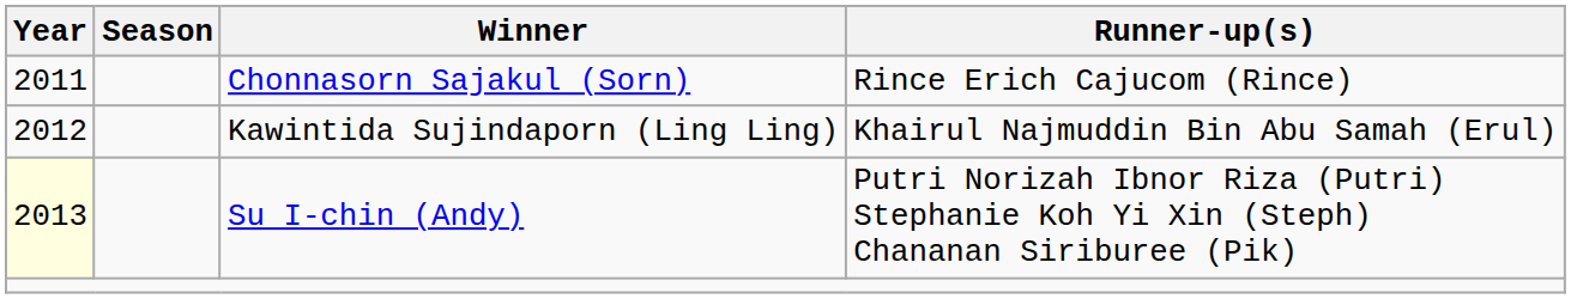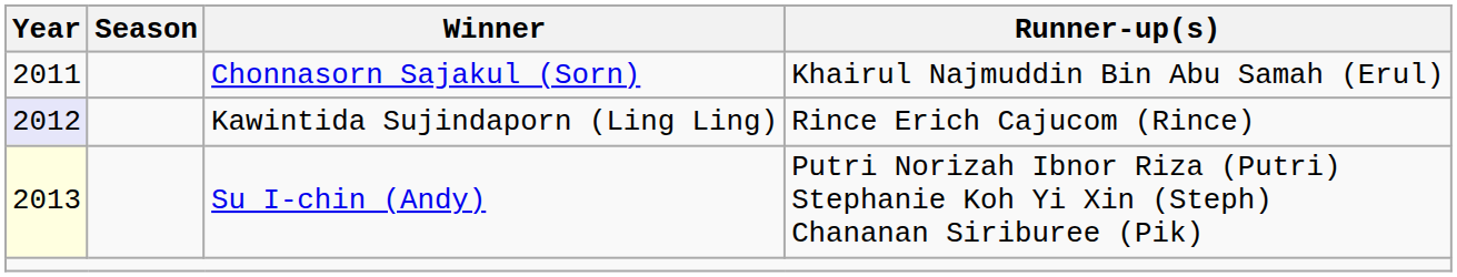Chonnasorn Sajakul (Sorn) | Runner-up(s): Rince Erich Cajucom (Rince) -> Khairul Najmuddin Bin Abu Samah (Erul)
Kawintida Sujindaporn (Ling Ling) | Year: no background -> lavender background
Kawintida Sujindaporn (Ling Ling) | Runner-up(s): Khairul Najmuddin Bin Abu Samah (Erul) -> Rince Erich Cajucom (Rince)
